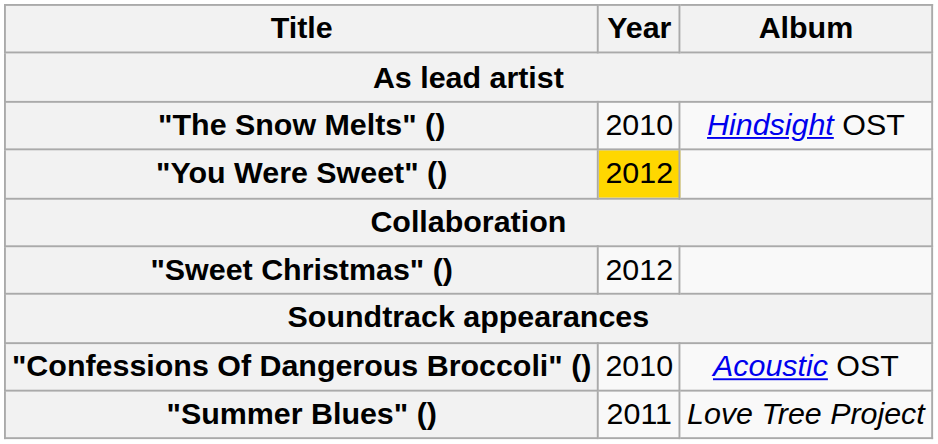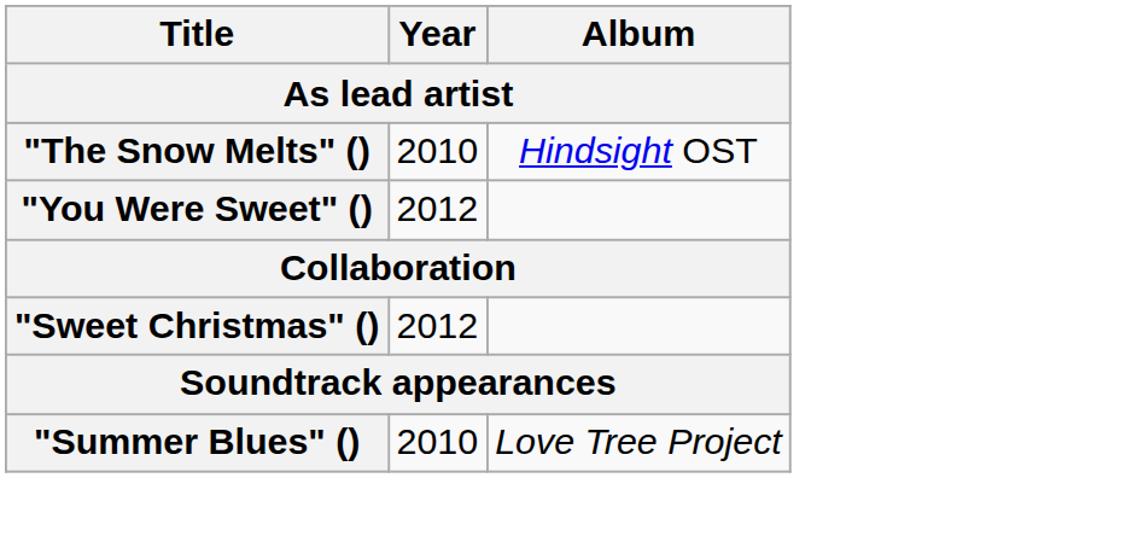"You Were Sweet" () | Year: gold background -> no background
- row: "Confessions Of Dangerous Broccoli" () | 2010 | Acoustic OST
"Summer Blues" () | Year: 2011 -> 2010
